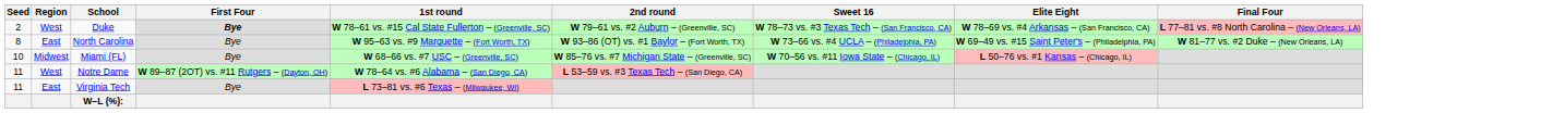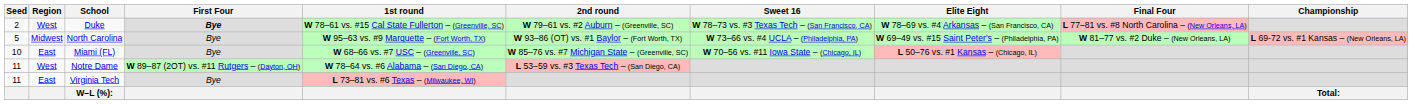+ column: Championship | L 69-72 vs. #1 Kansas – (New Orleans, LA) | Total:
North Carolina | Seed: 8 -> 5
North Carolina | Region: East -> Midwest
Miami (FL) | Region: Midwest -> East
